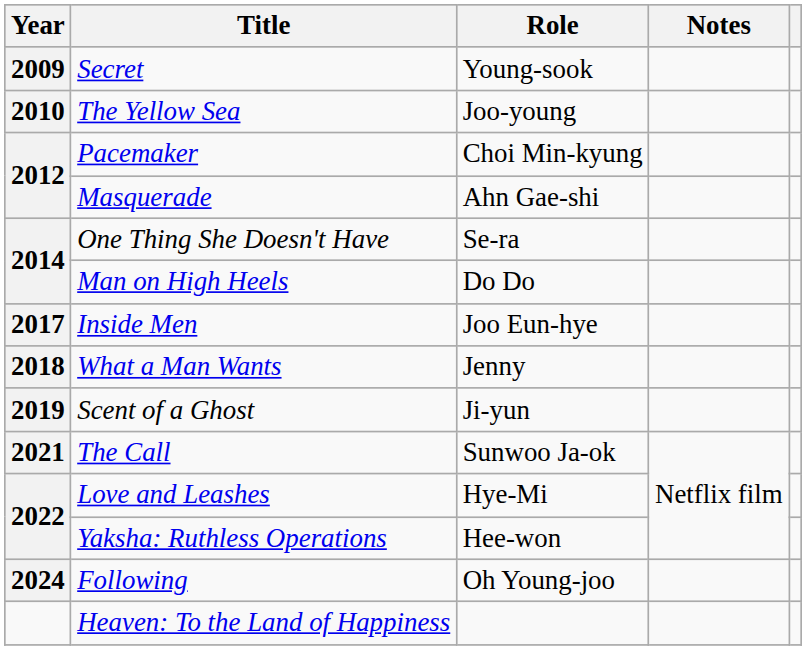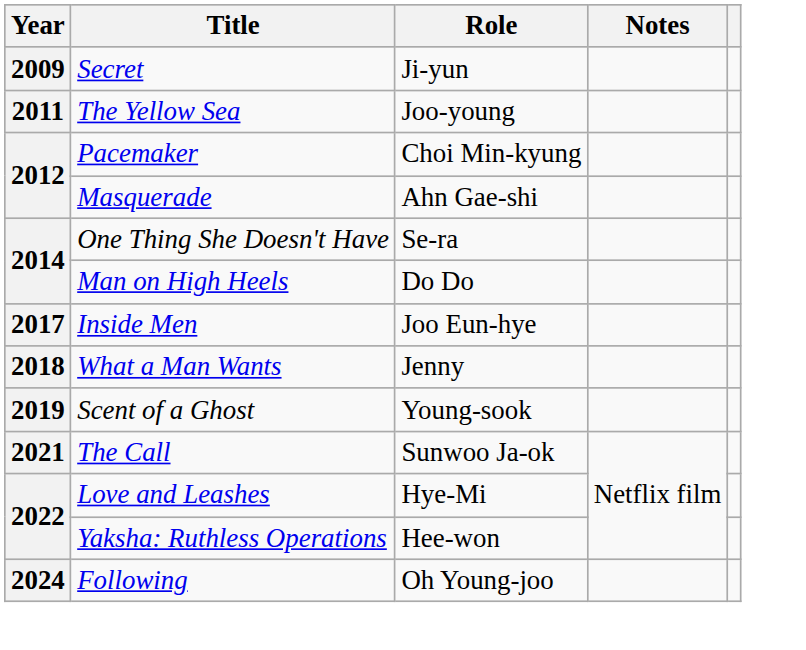Secret | Role: Young-sook -> Ji-yun
The Yellow Sea | Year: 2010 -> 2011
Scent of a Ghost | Role: Ji-yun -> Young-sook
- row: Heaven: To the Land of Happiness
